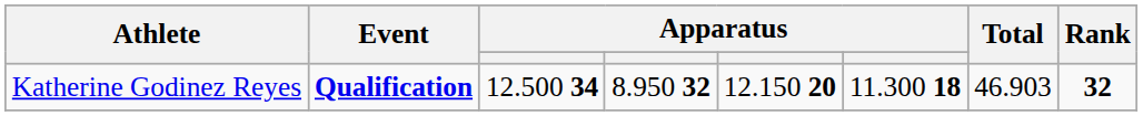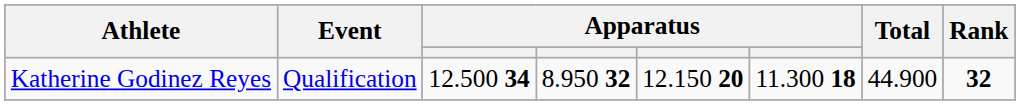Katherine Godinez Reyes | Event: bold -> normal
Katherine Godinez Reyes | Total: 46.903 -> 44.900
